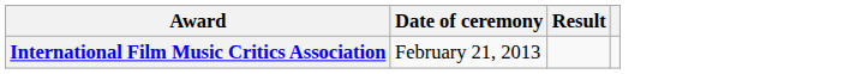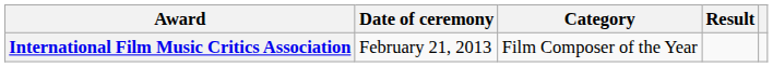+ column: Category | Film Composer of the Year
